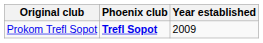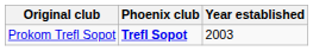Prokom Trefl Sopot | Year established: 2009 -> 2003
